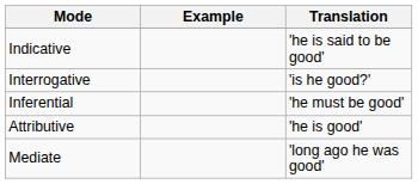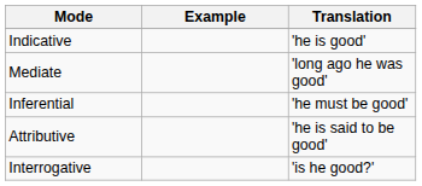Indicative | Translation: 'he is said to be good' -> 'he is good'
rows swapped: Interrogative <-> Mediate
Attributive | Translation: 'he is good' -> 'he is said to be good'
